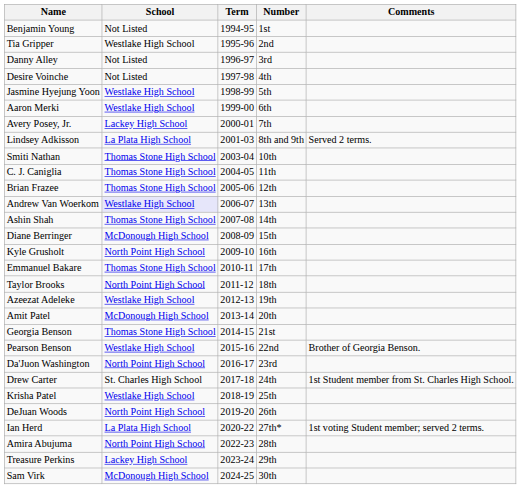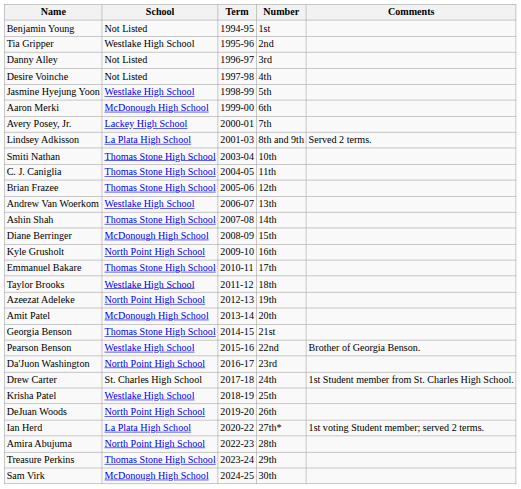Aaron Merki | School: Westlake High School -> McDonough High School
Andrew Van Woerkom | School: lavender background -> no background
Taylor Brooks | School: North Point High School -> Westlake High School
Azeezat Adeleke | School: Westlake High School -> North Point High School
Treasure Perkins | School: Lackey High School -> Thomas Stone High School
